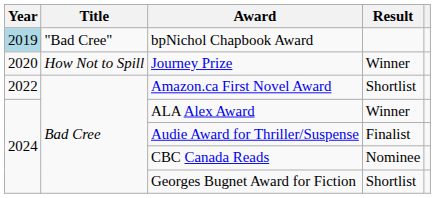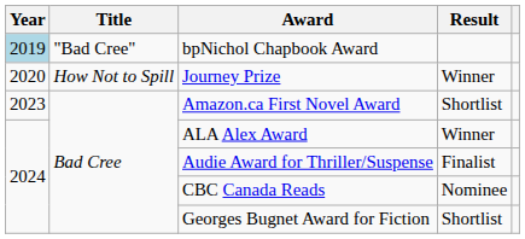Amazon.ca First Novel Award | Year: 2022 -> 2023
